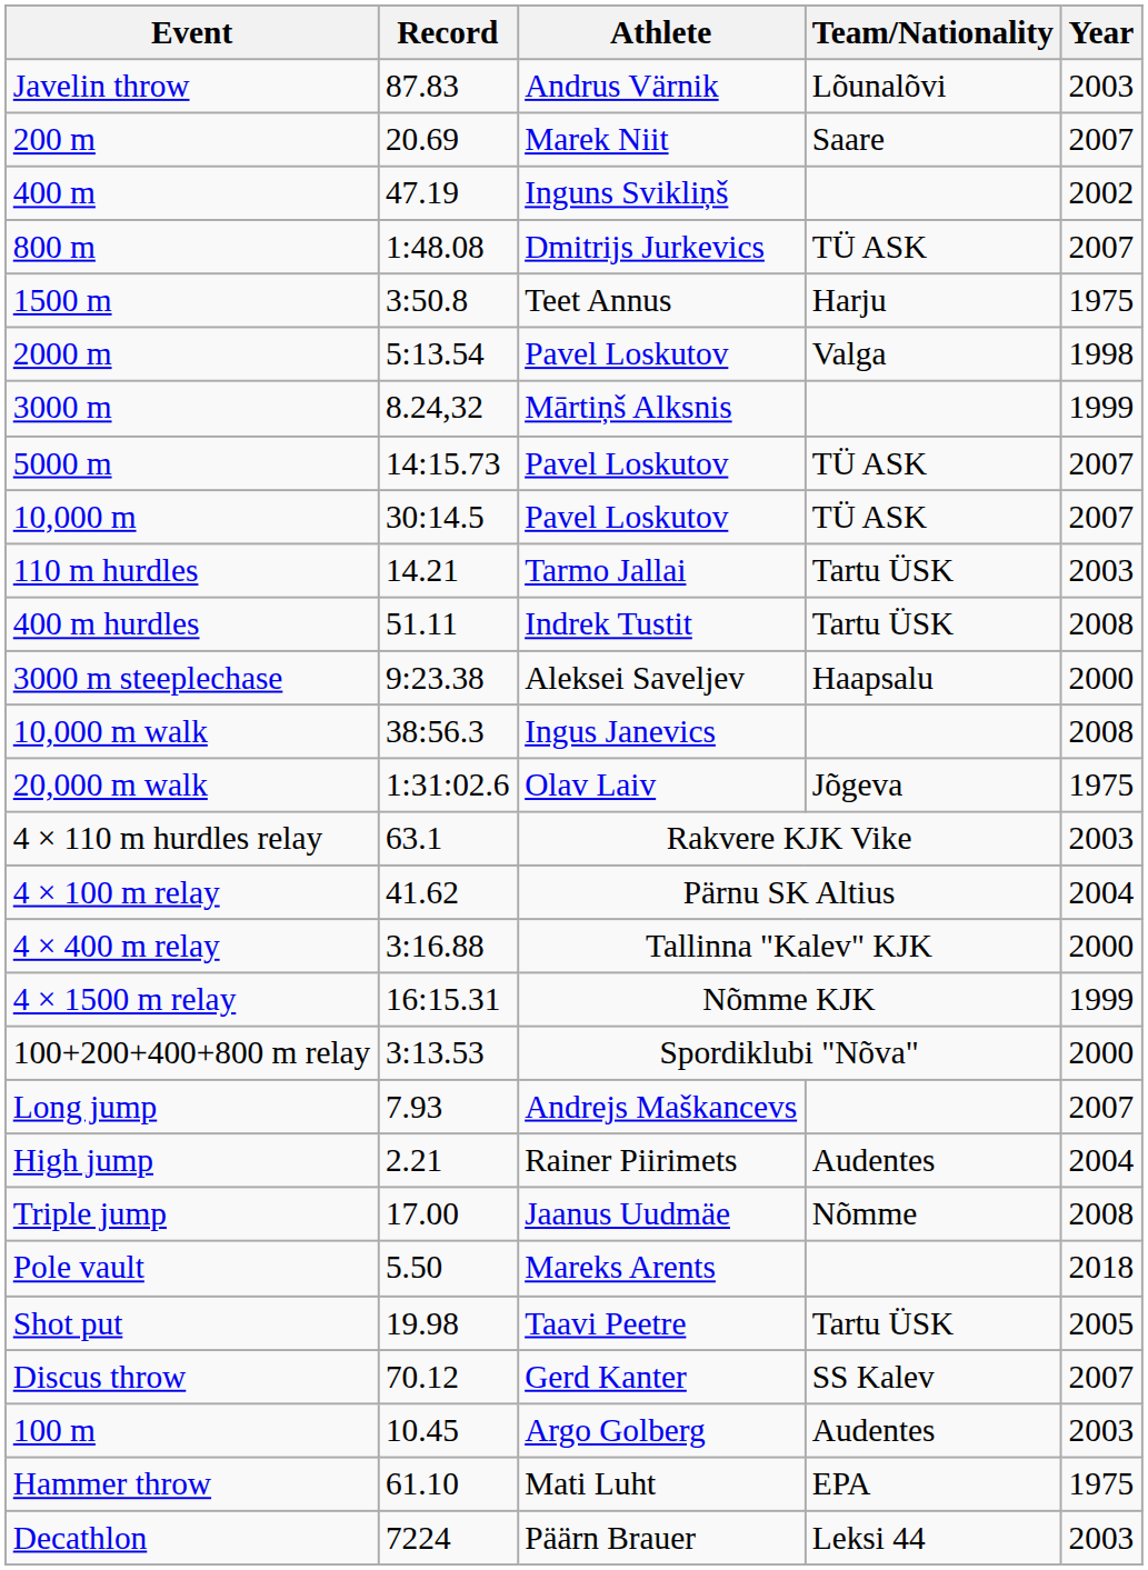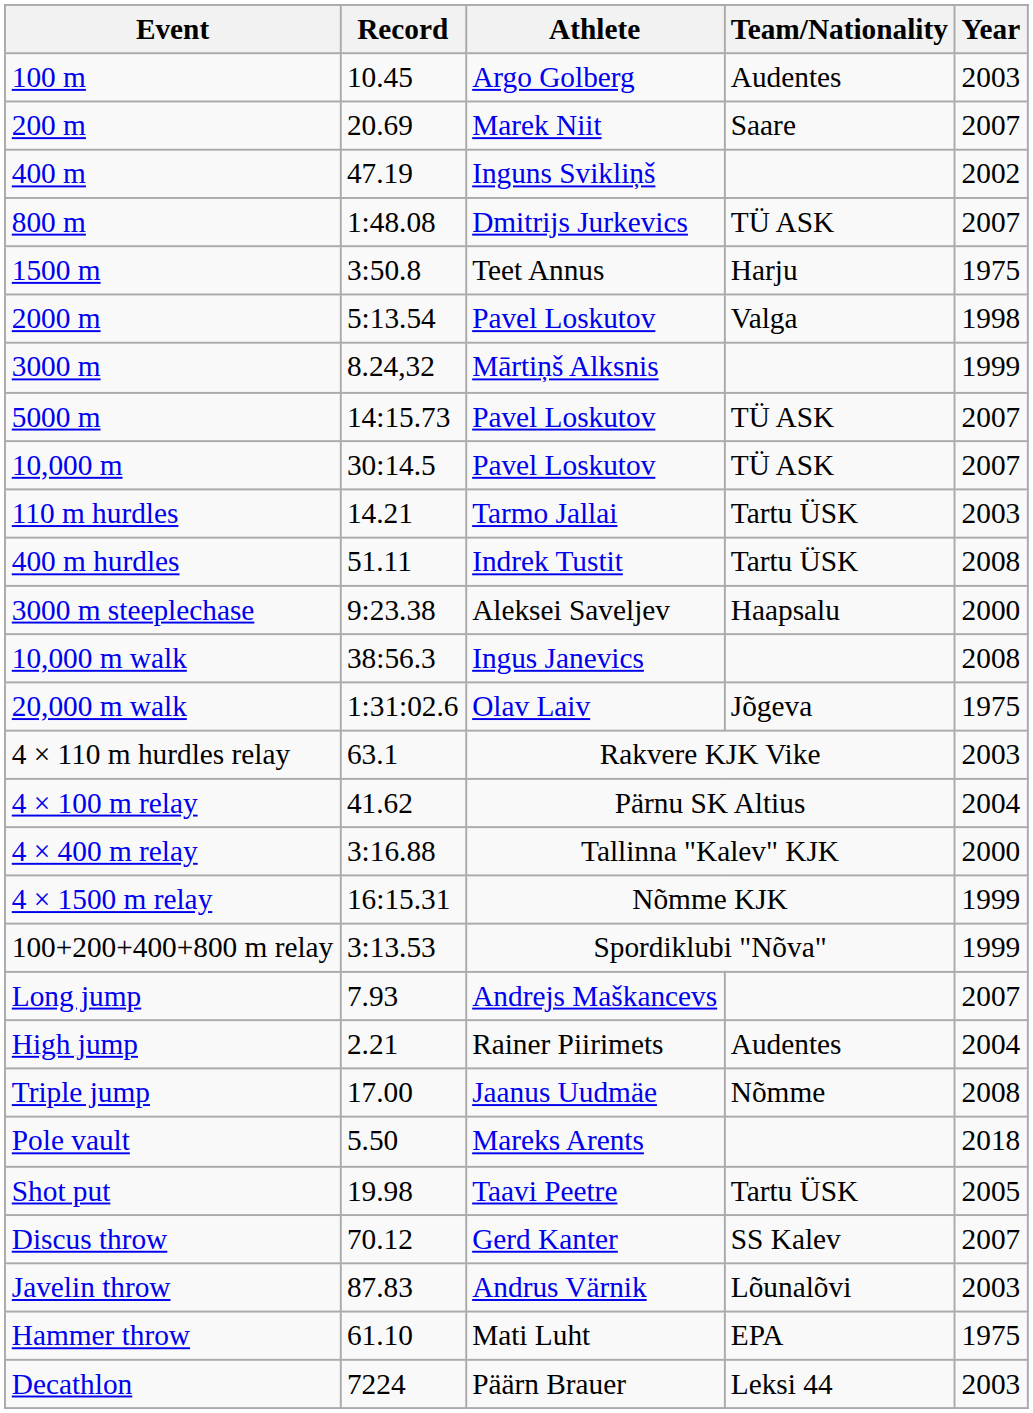rows swapped: 100 m <-> Javelin throw
100+200+400+800 m relay | Year: 2000 -> 1999
